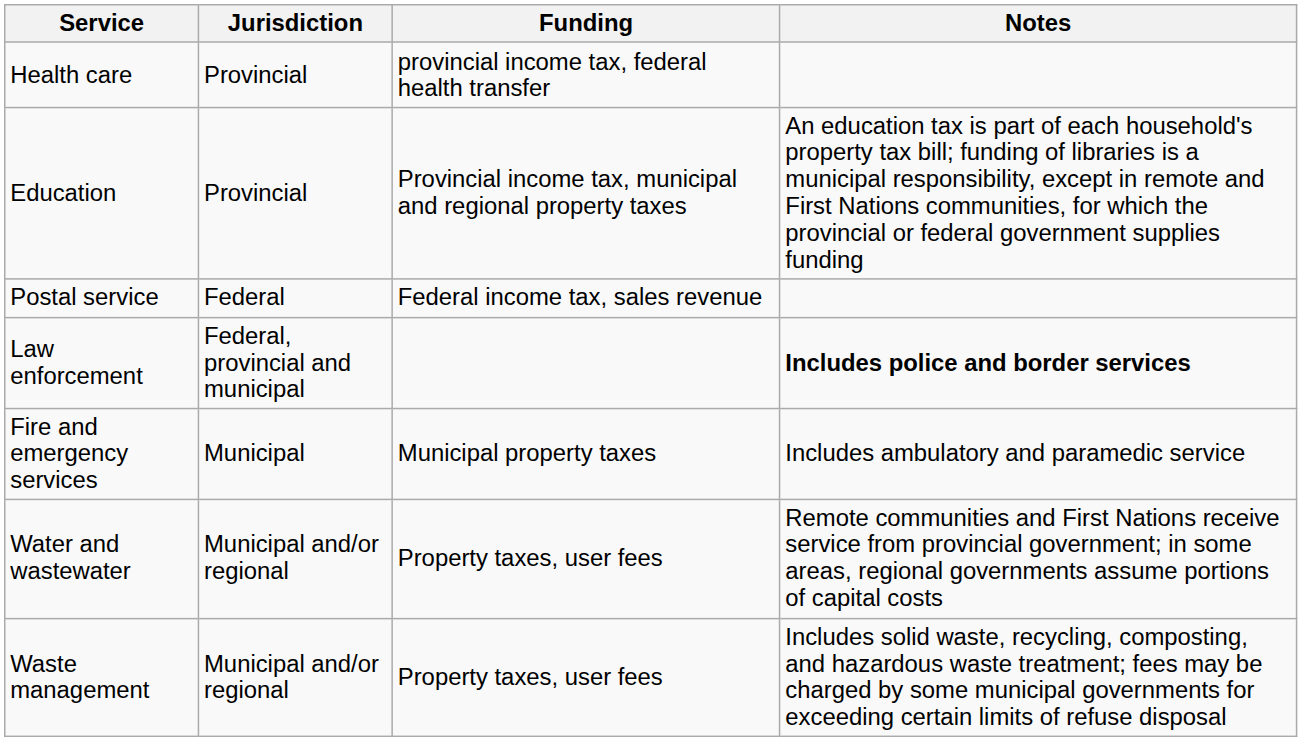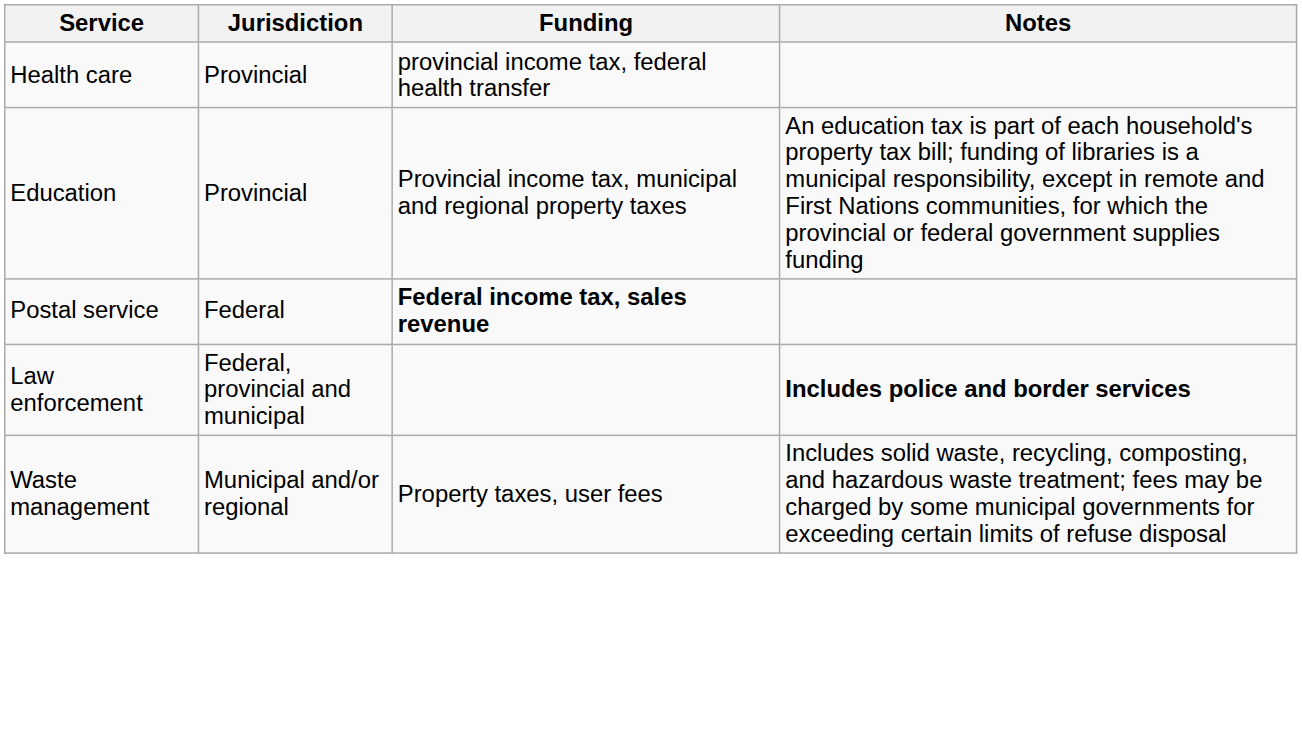Postal service | Funding: normal -> bold
- row: Fire and emergency services | Municipal | Municipal property taxes | Includes ambulatory and paramedic service
- row: Water and wastewater | Municipal and/or regional | Property taxes, user fees | Remote communities and First Nations receive service from provincial government; in some areas, regional governments assume portions of capital costs
